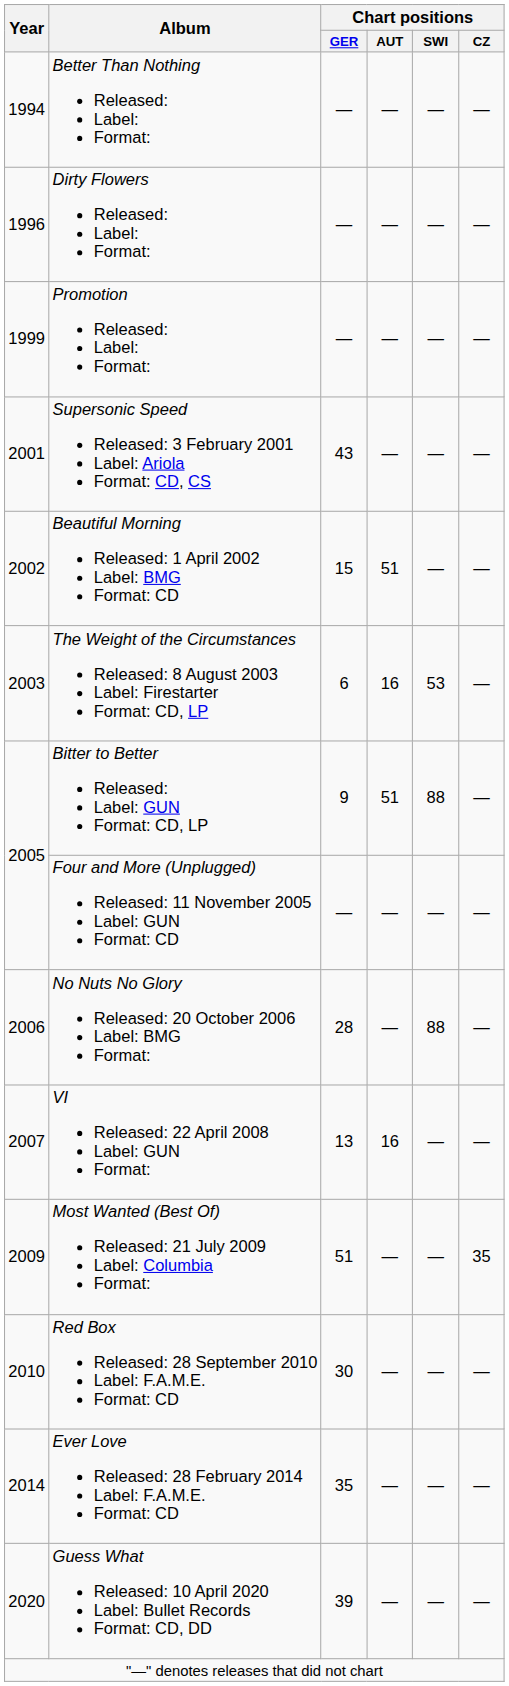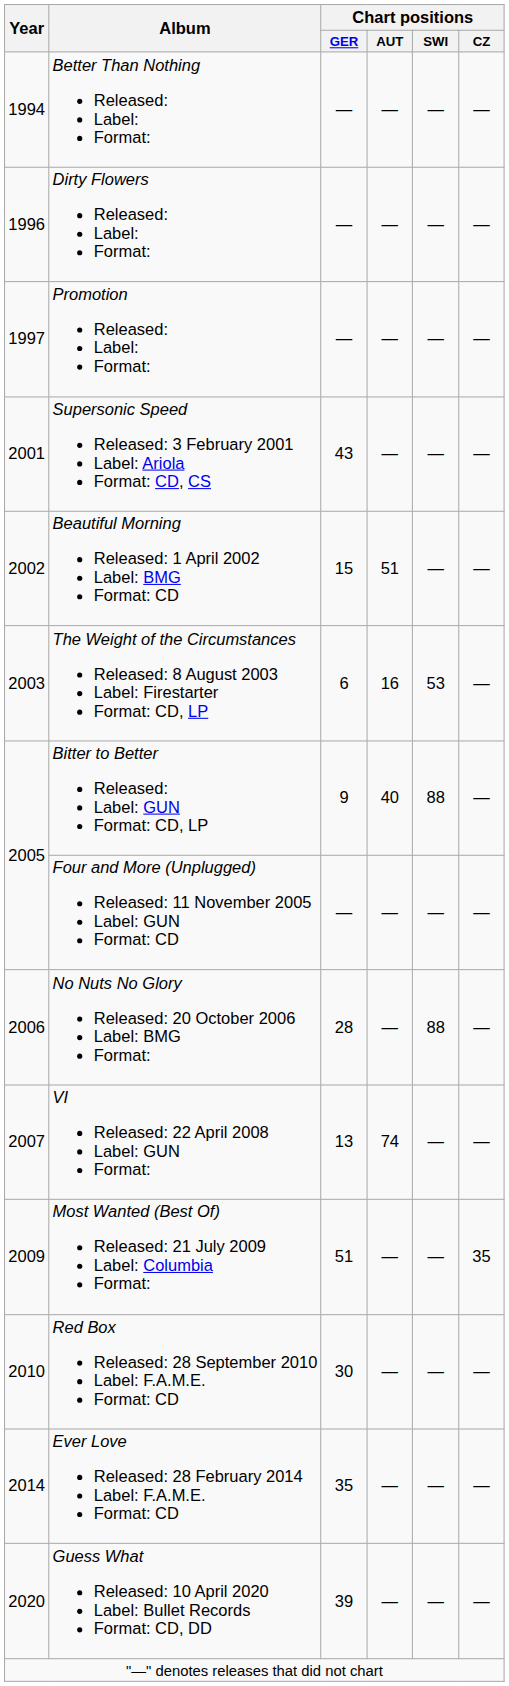Promotion Released: Label: Format: | Year: 1999 -> 1997
Bitter to Better Released: Label: GUN Format: CD, LP | Chart positions / AUT: 51 -> 40
VI Released: 22 April 2008 Label: GUN Format: | Chart positions / AUT: 16 -> 74
